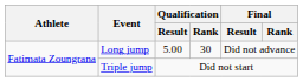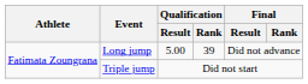Long jump | Qualification / Rank: 30 -> 39
